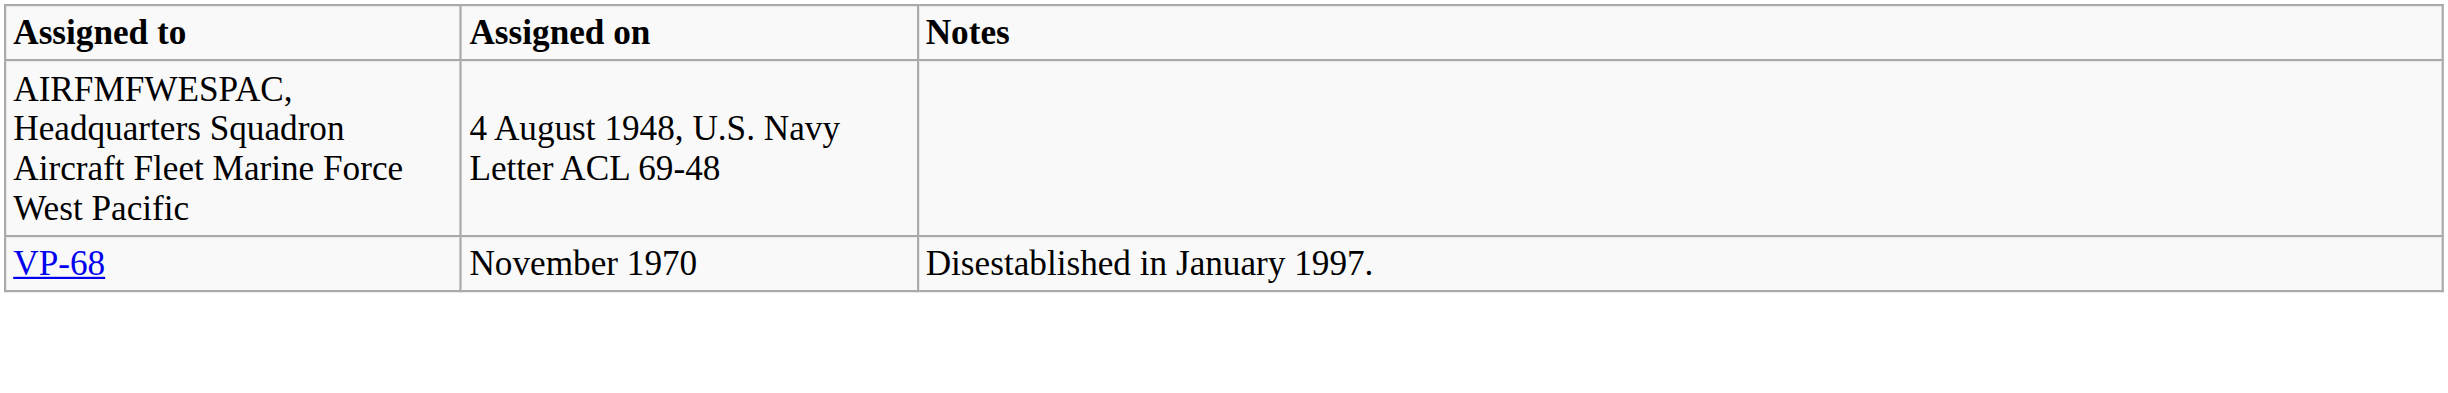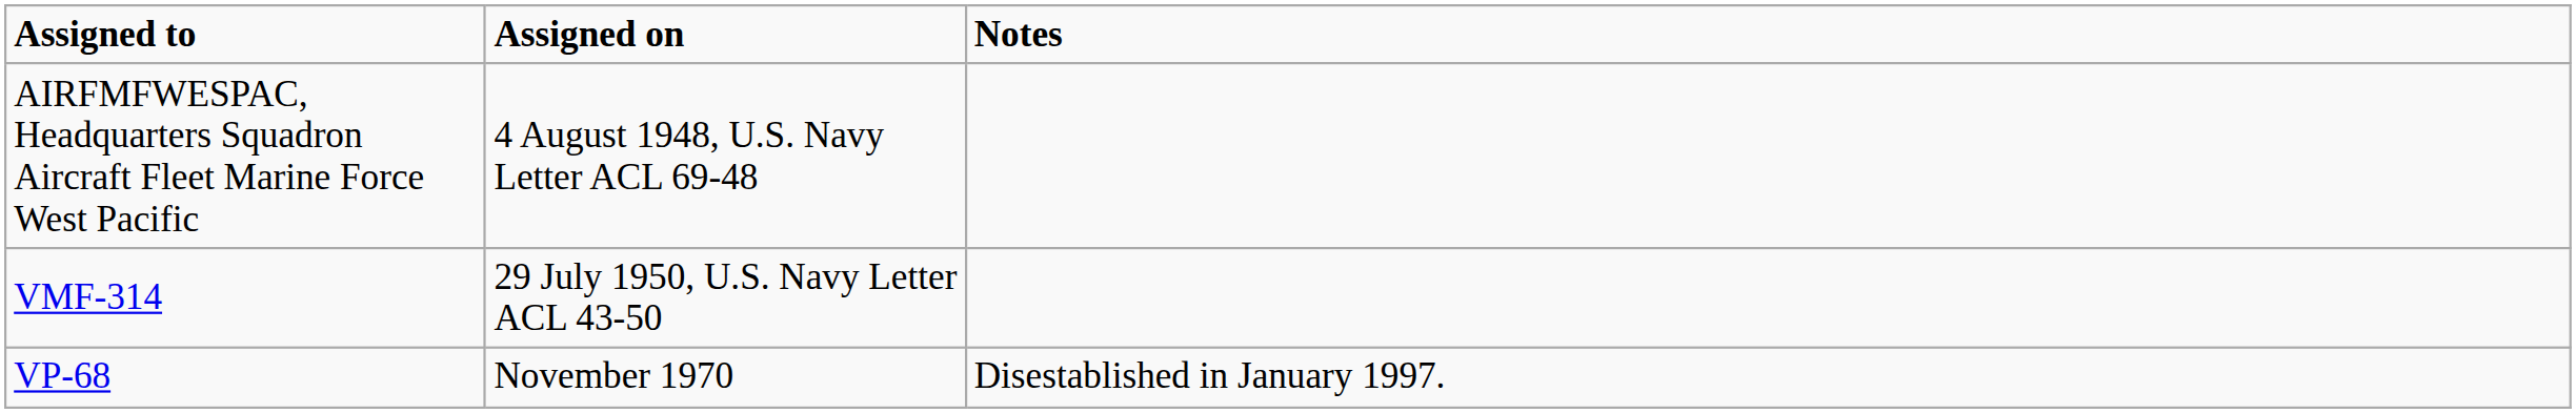+ row: VMF-314 | 29 July 1950, U.S. Navy Letter ACL 43-50
